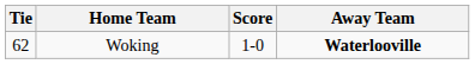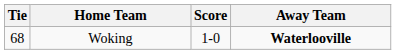Woking | Tie: 62 -> 68
